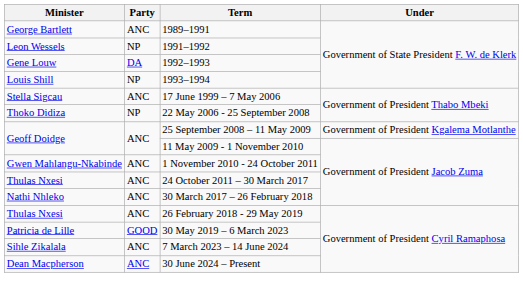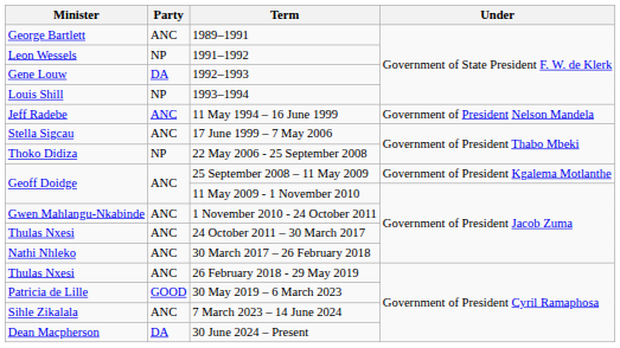+ row: Jeff Radebe | ANC | 11 May 1994 – 16 June 1999 | Government of President Nelson Mandela
30 June 2024 – Present | Party: ANC -> DA
